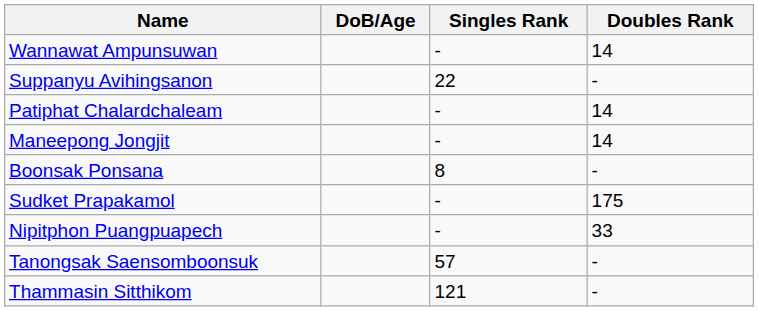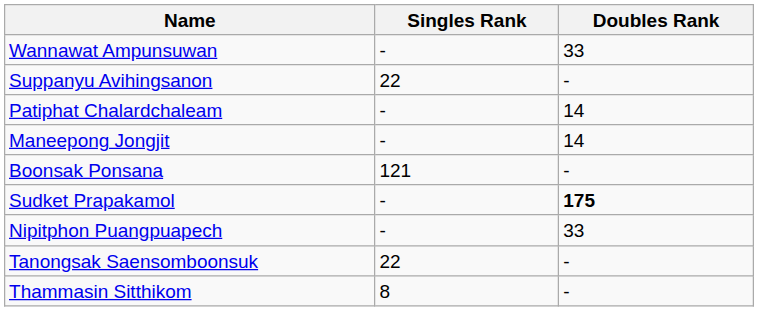- column: DoB/Age
Wannawat Ampunsuwan | Doubles Rank: 14 -> 33
Boonsak Ponsana | Singles Rank: 8 -> 121
Sudket Prapakamol | Doubles Rank: normal -> bold
Tanongsak Saensomboonsuk | Singles Rank: 57 -> 22
Thammasin Sitthikom | Singles Rank: 121 -> 8
